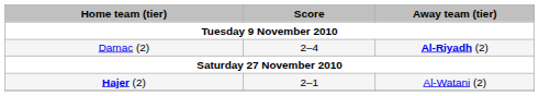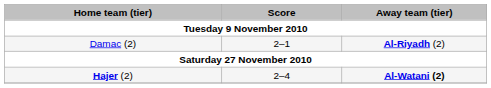Damac (2) | Score: 2–4 -> 2–1
Hajer (2) | Score: 2–1 -> 2–4
Hajer (2) | Away team (tier): normal -> bold
